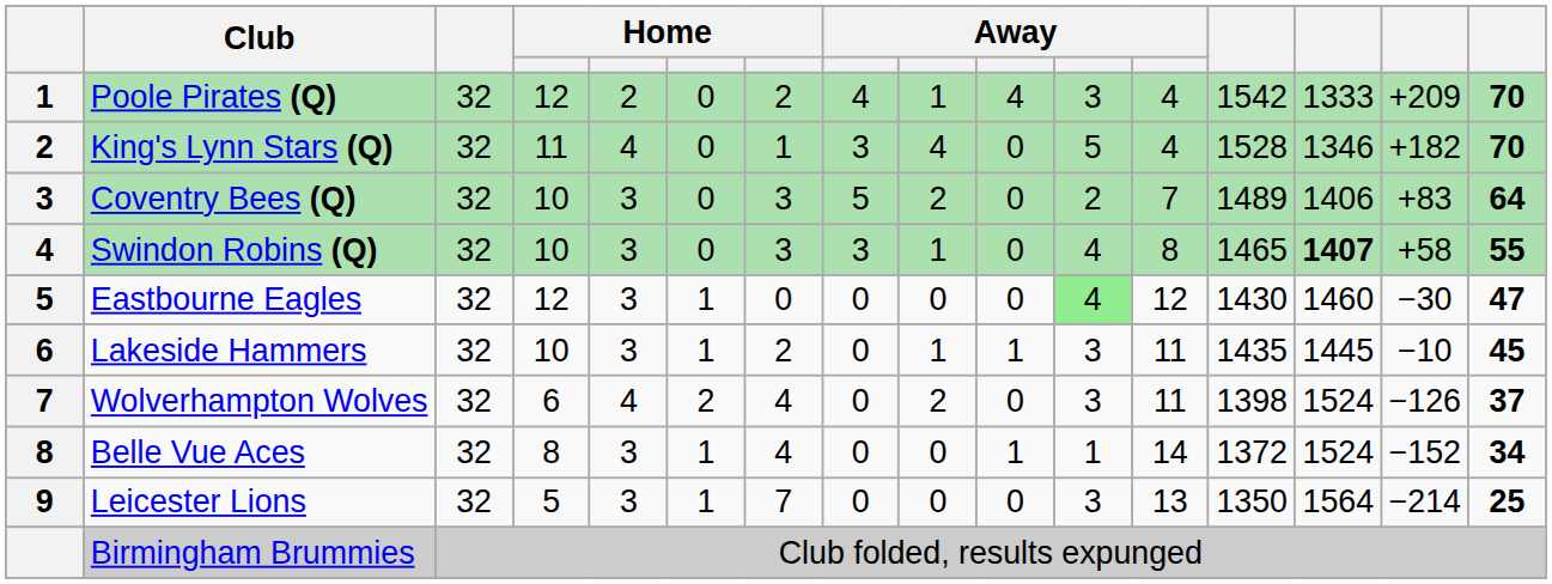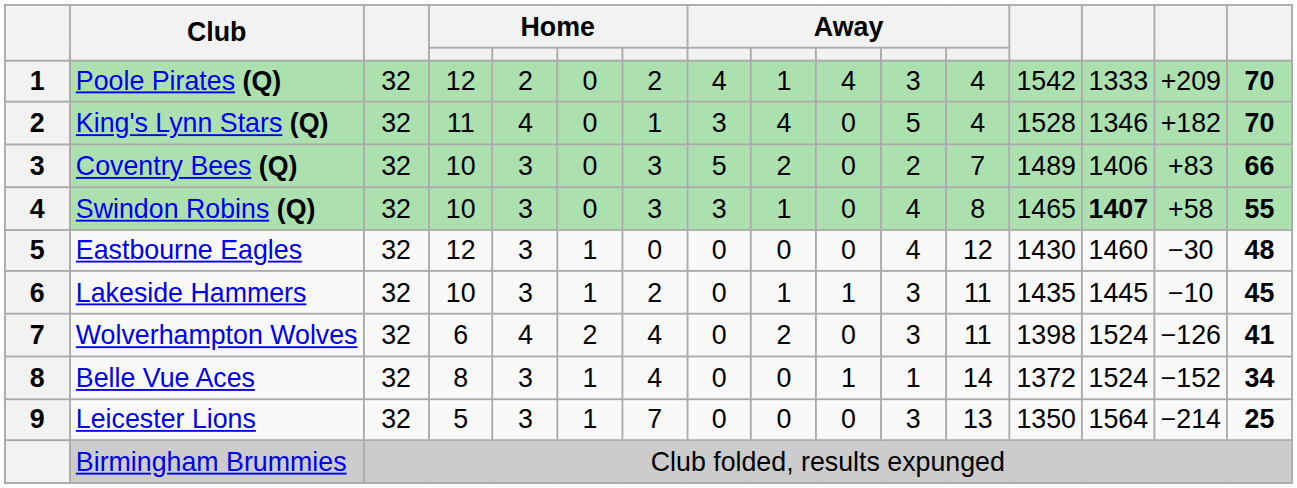Coventry Bees (Q) | column 16: 64 -> 66
Eastbourne Eagles | column 11: lightgreen background -> no background
Eastbourne Eagles | column 16: 47 -> 48
Wolverhampton Wolves | column 16: 37 -> 41
